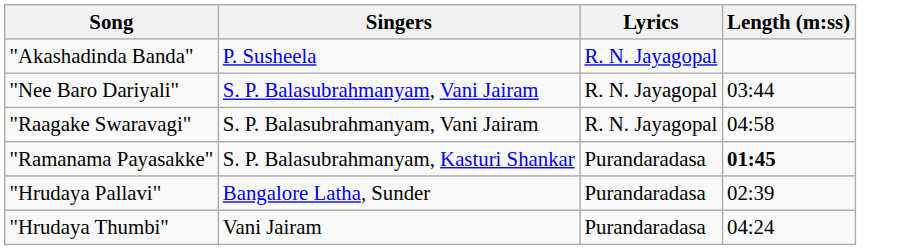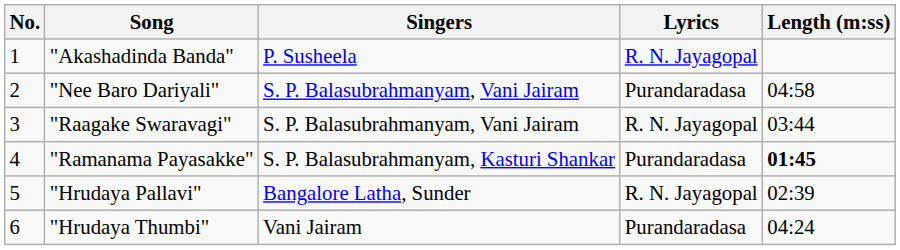+ column: No. | 1 | 2 | 3 | 4 | 5 | 6
"Nee Baro Dariyali" | Lyrics: R. N. Jayagopal -> Purandaradasa
"Nee Baro Dariyali" | Length (m:ss): 03:44 -> 04:58
"Raagake Swaravagi" | Length (m:ss): 04:58 -> 03:44
"Hrudaya Pallavi" | Lyrics: Purandaradasa -> R. N. Jayagopal
